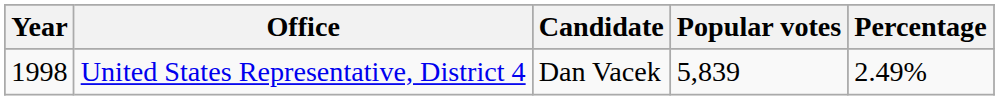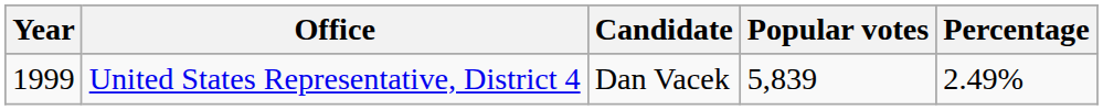United States Representative, District 4 | Year: 1998 -> 1999
